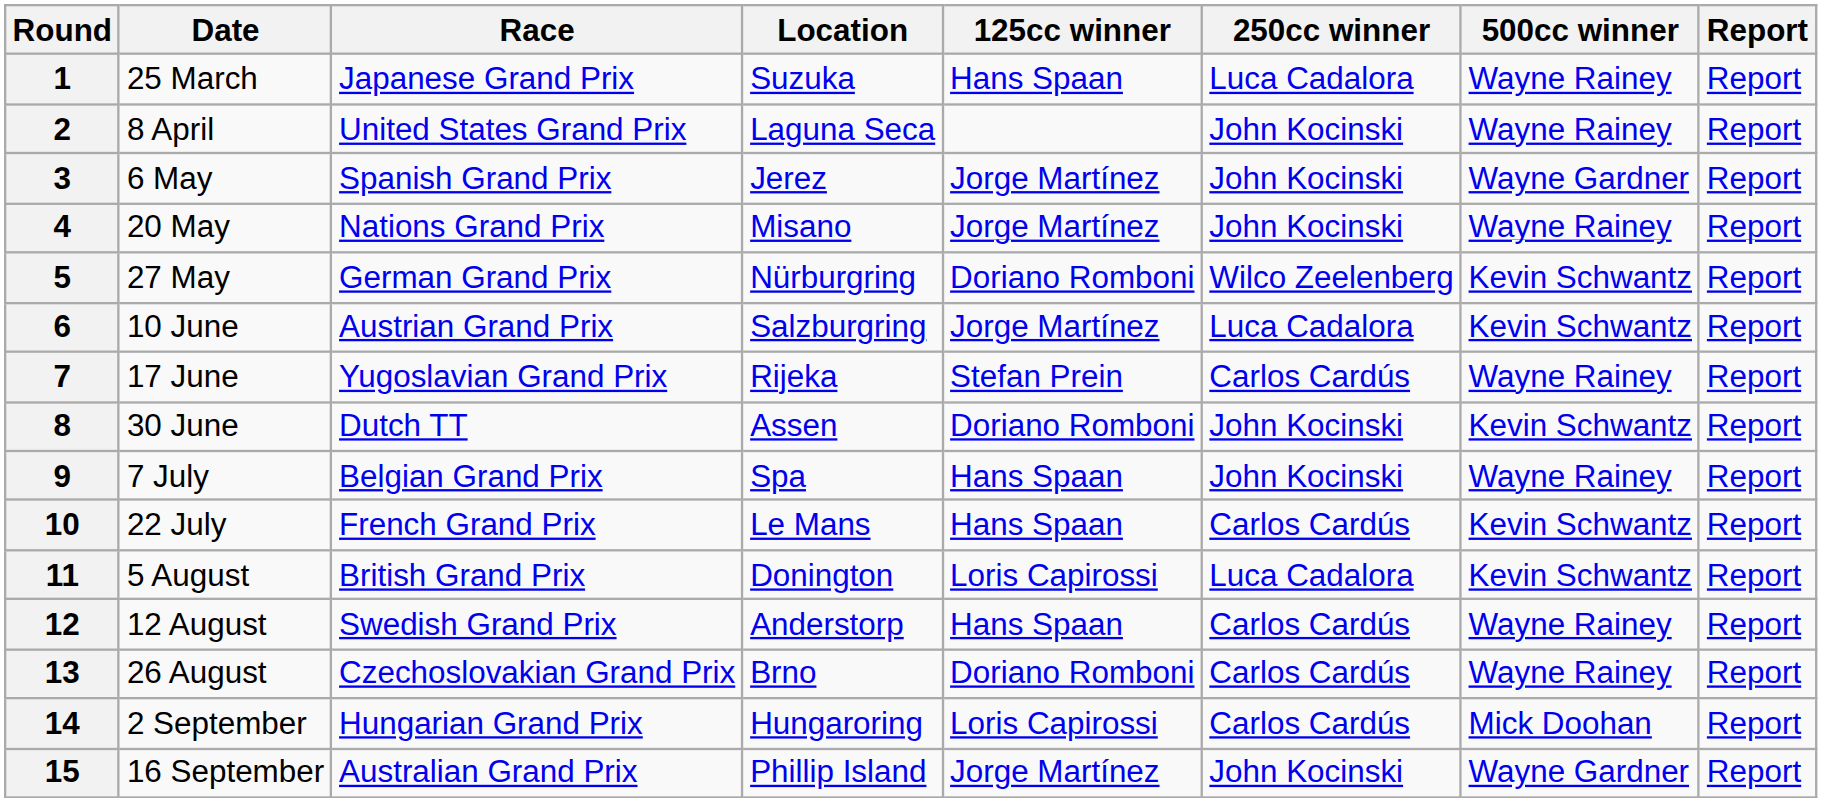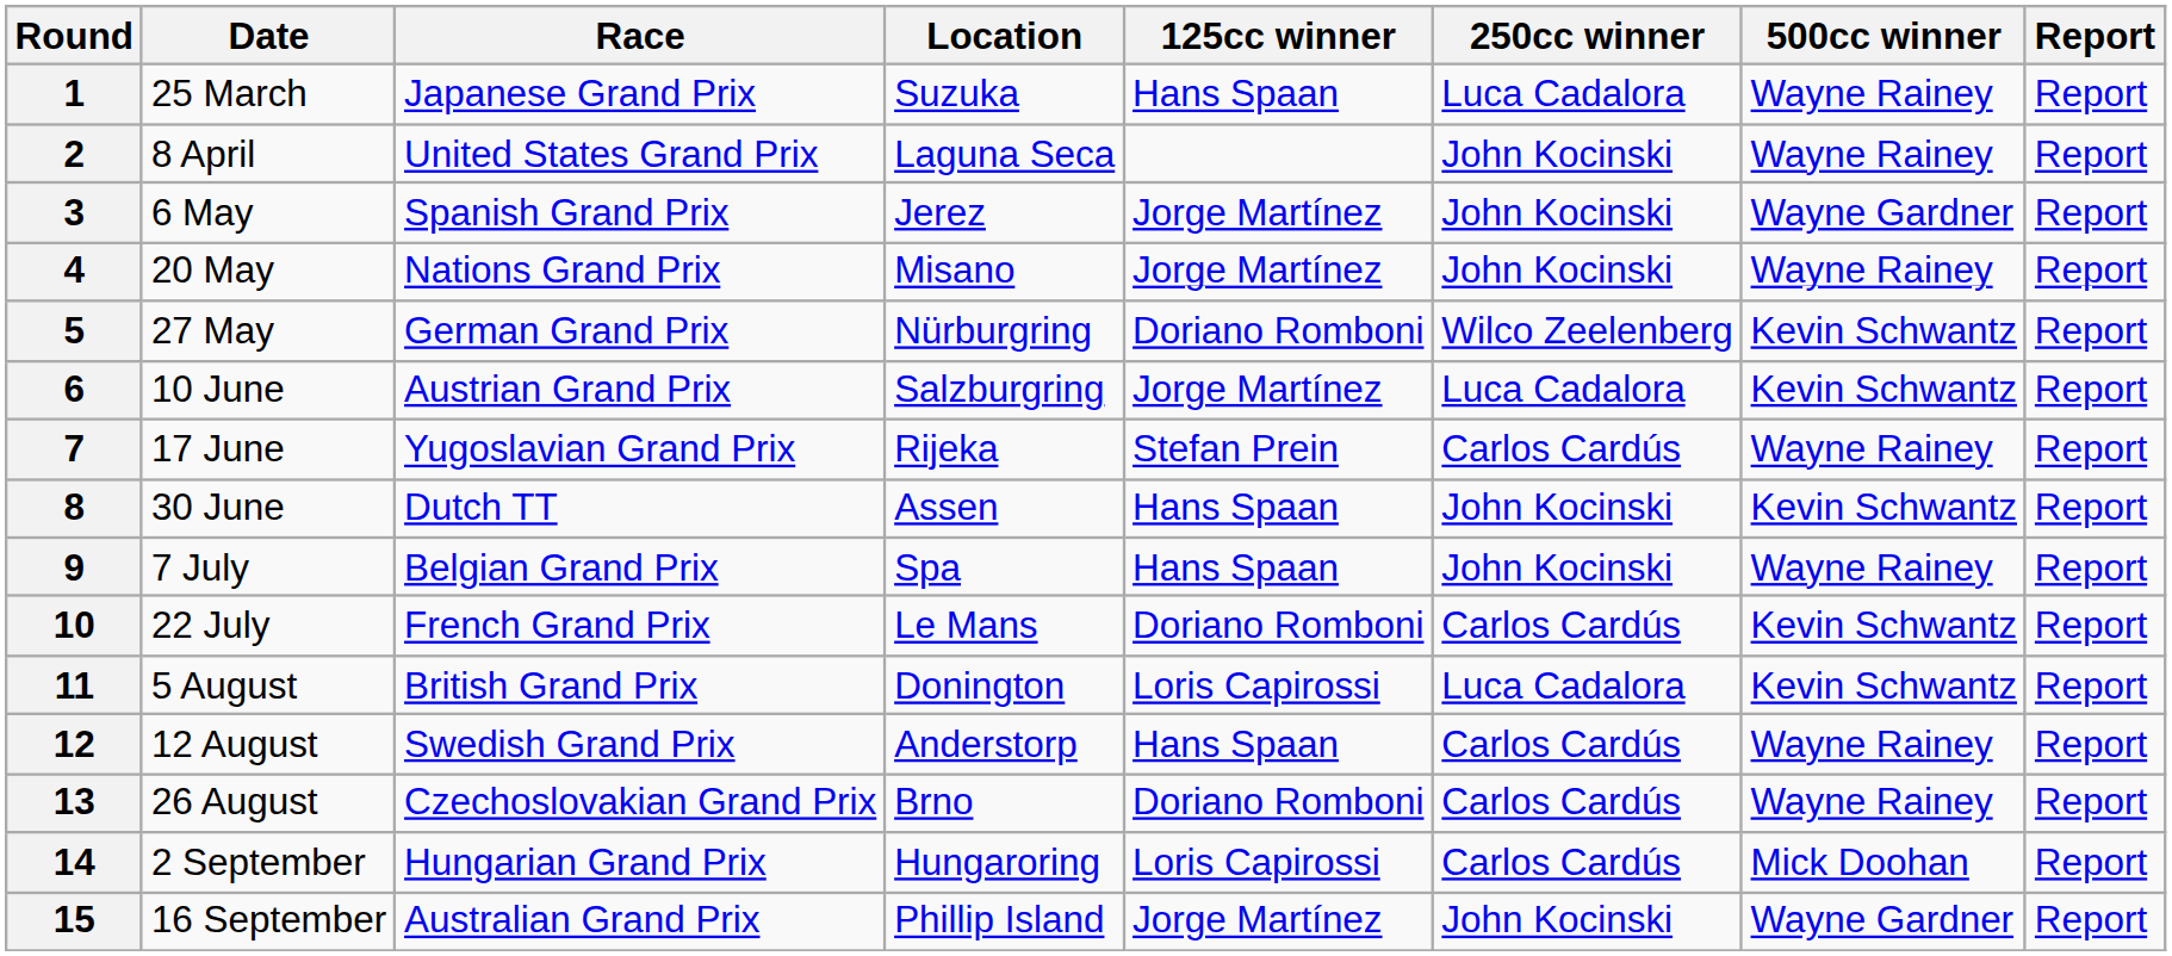8 | 125cc winner: Doriano Romboni -> Hans Spaan
10 | 125cc winner: Hans Spaan -> Doriano Romboni
